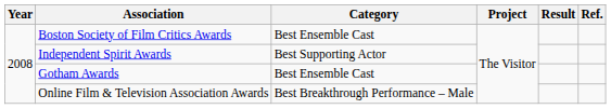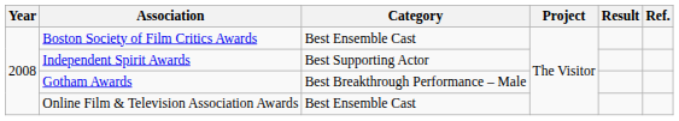Gotham Awards | Category: Best Ensemble Cast -> Best Breakthrough Performance – Male
Online Film & Television Association Awards | Category: Best Breakthrough Performance – Male -> Best Ensemble Cast
